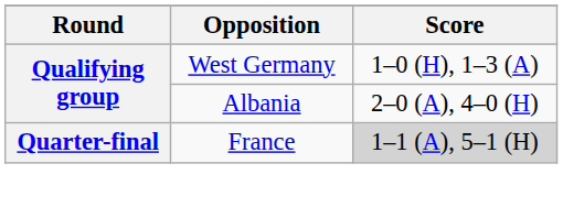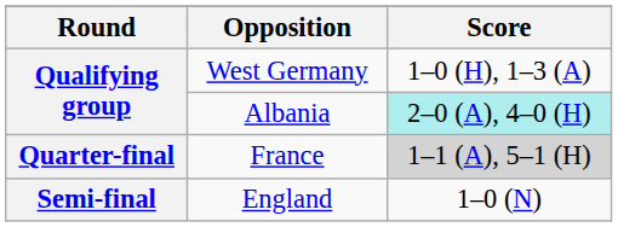Albania | Score: no background -> paleturquoise background
+ row: Semi-final | England | 1–0 (N)
